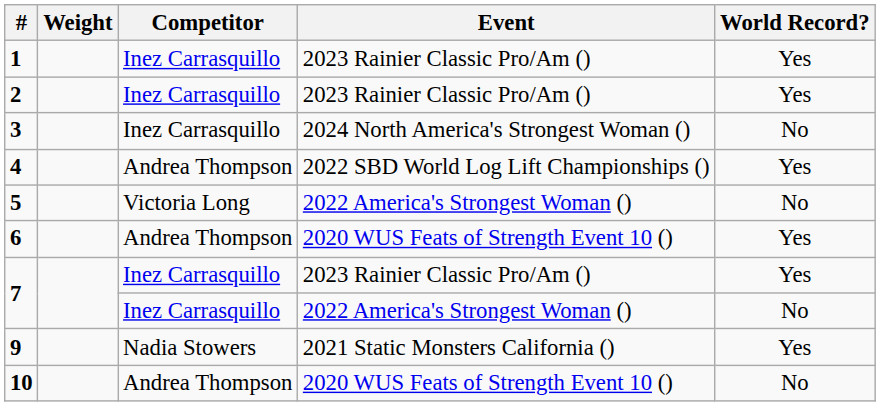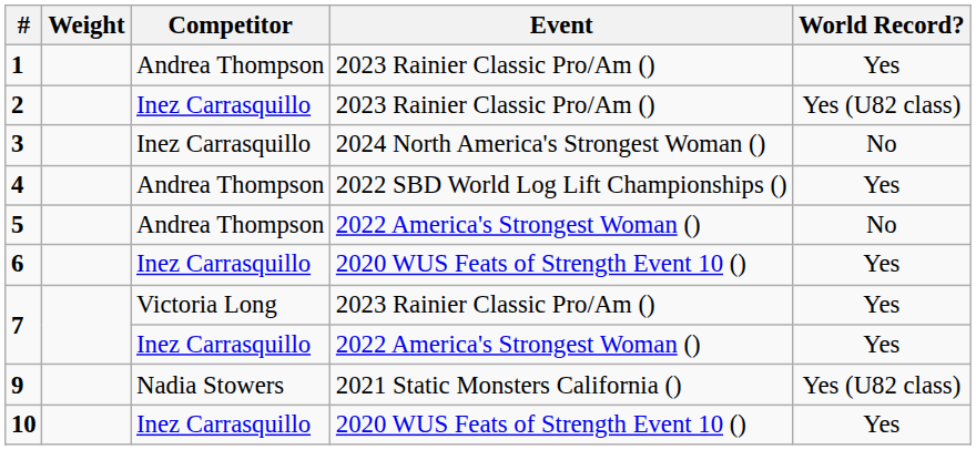1 | Competitor: Inez Carrasquillo -> Andrea Thompson
2 | World Record?: Yes -> Yes (U82 class)
5 | Competitor: Victoria Long -> Andrea Thompson
6 | Competitor: Andrea Thompson -> Inez Carrasquillo
7 / 2023 Rainier Classic Pro/Am () | Competitor: Inez Carrasquillo -> Victoria Long
7 / 2022 America's Strongest Woman () | World Record?: No -> Yes
9 | World Record?: Yes -> Yes (U82 class)
10 | Competitor: Andrea Thompson -> Inez Carrasquillo
10 | World Record?: No -> Yes
